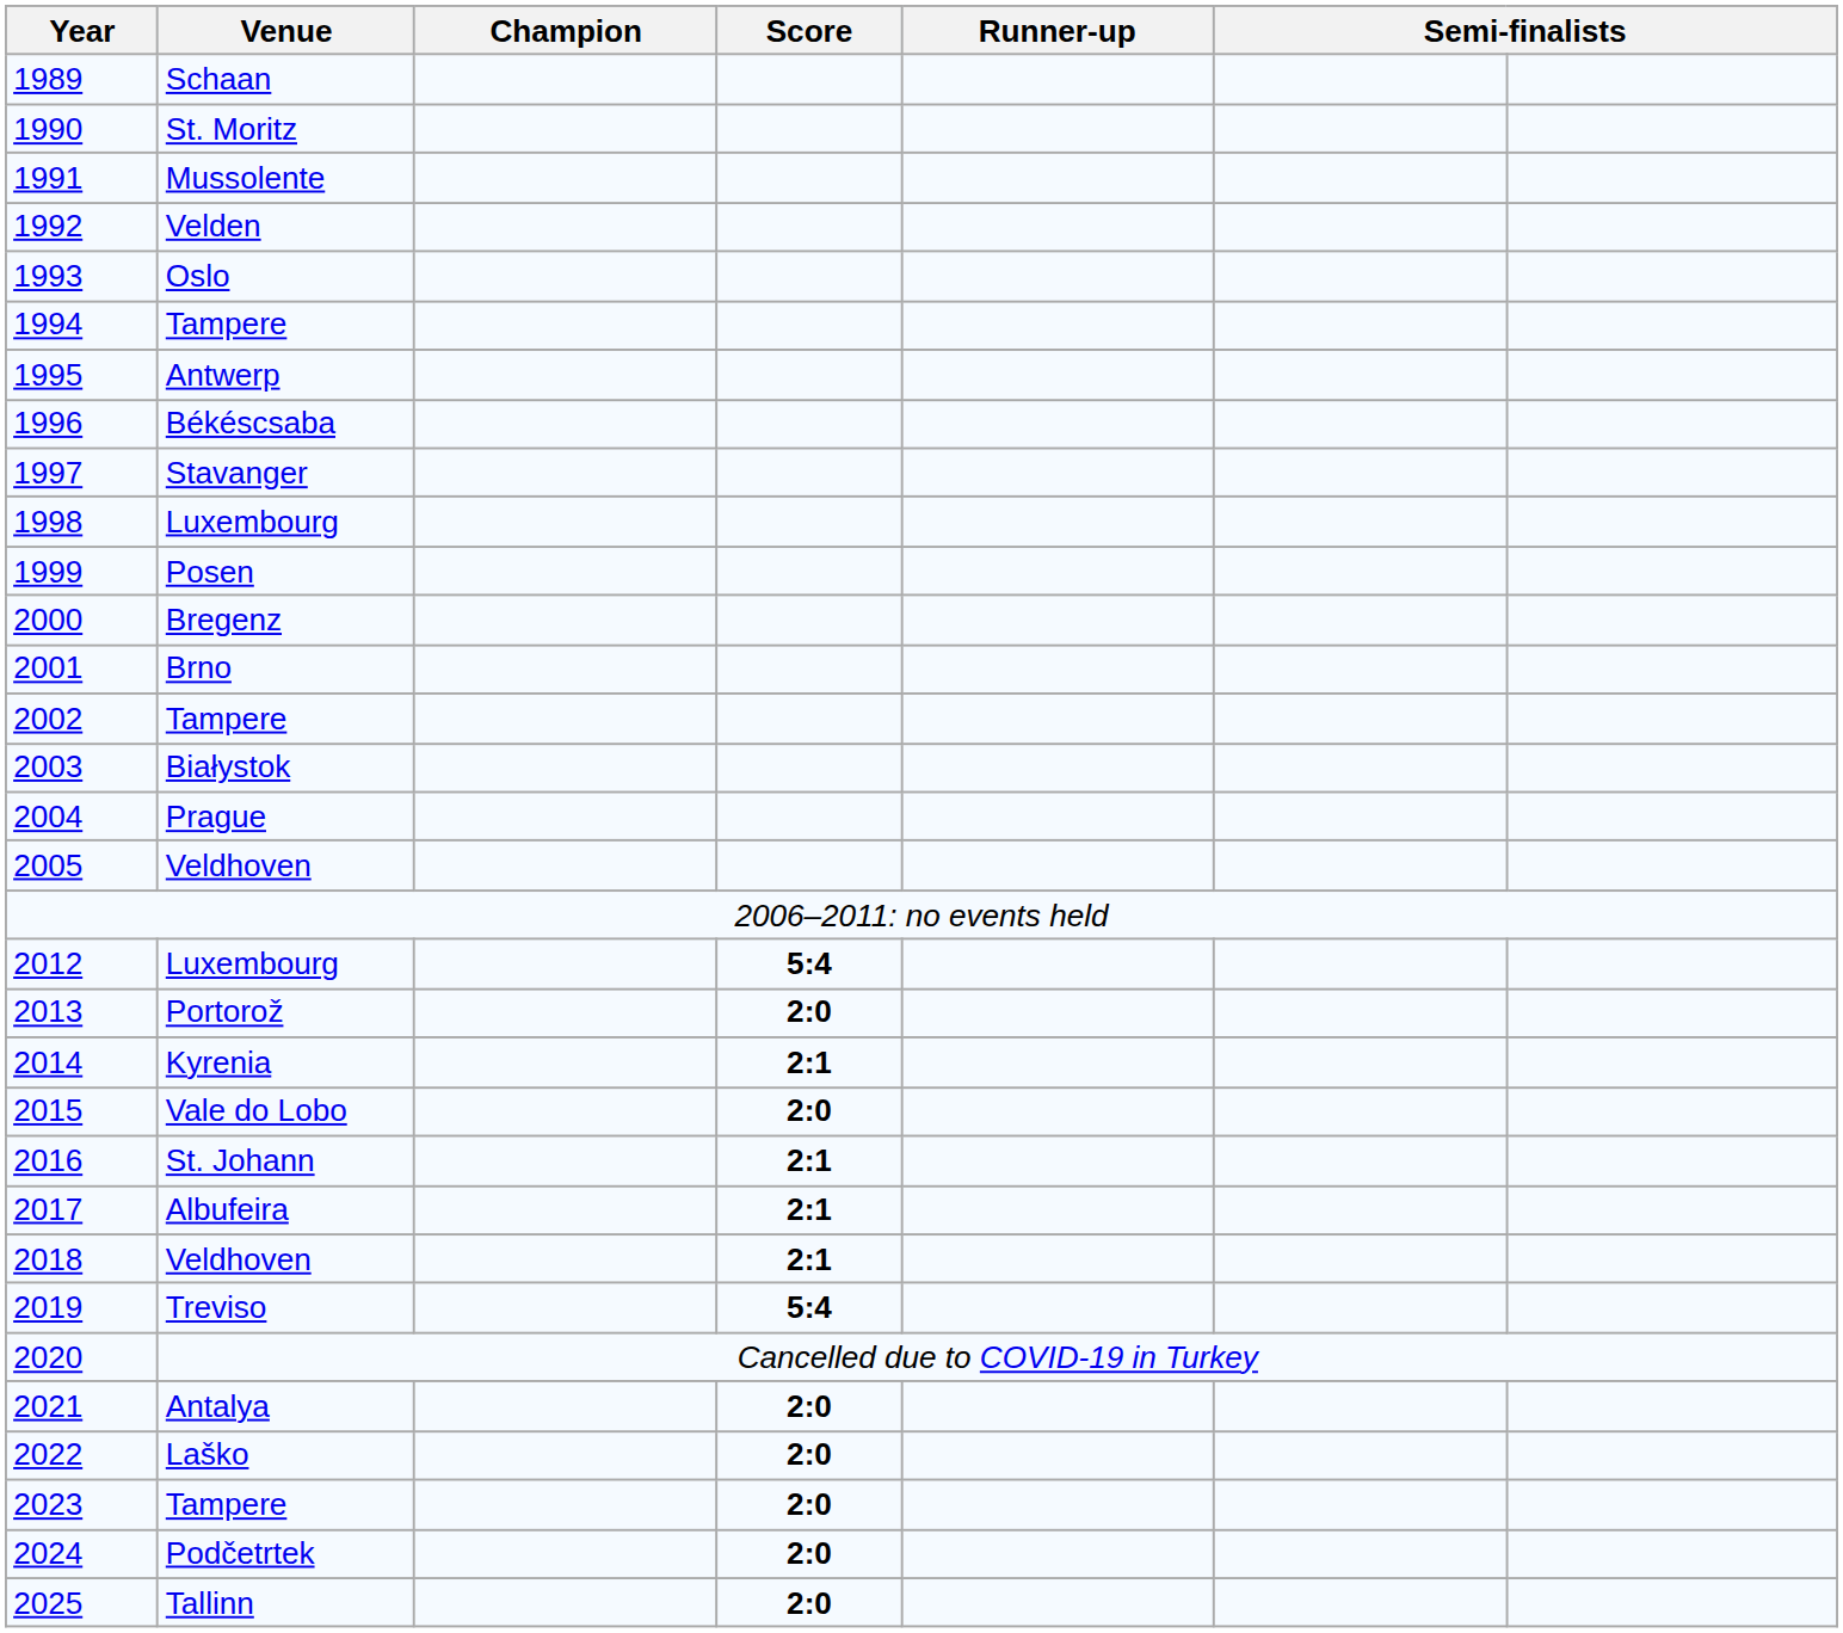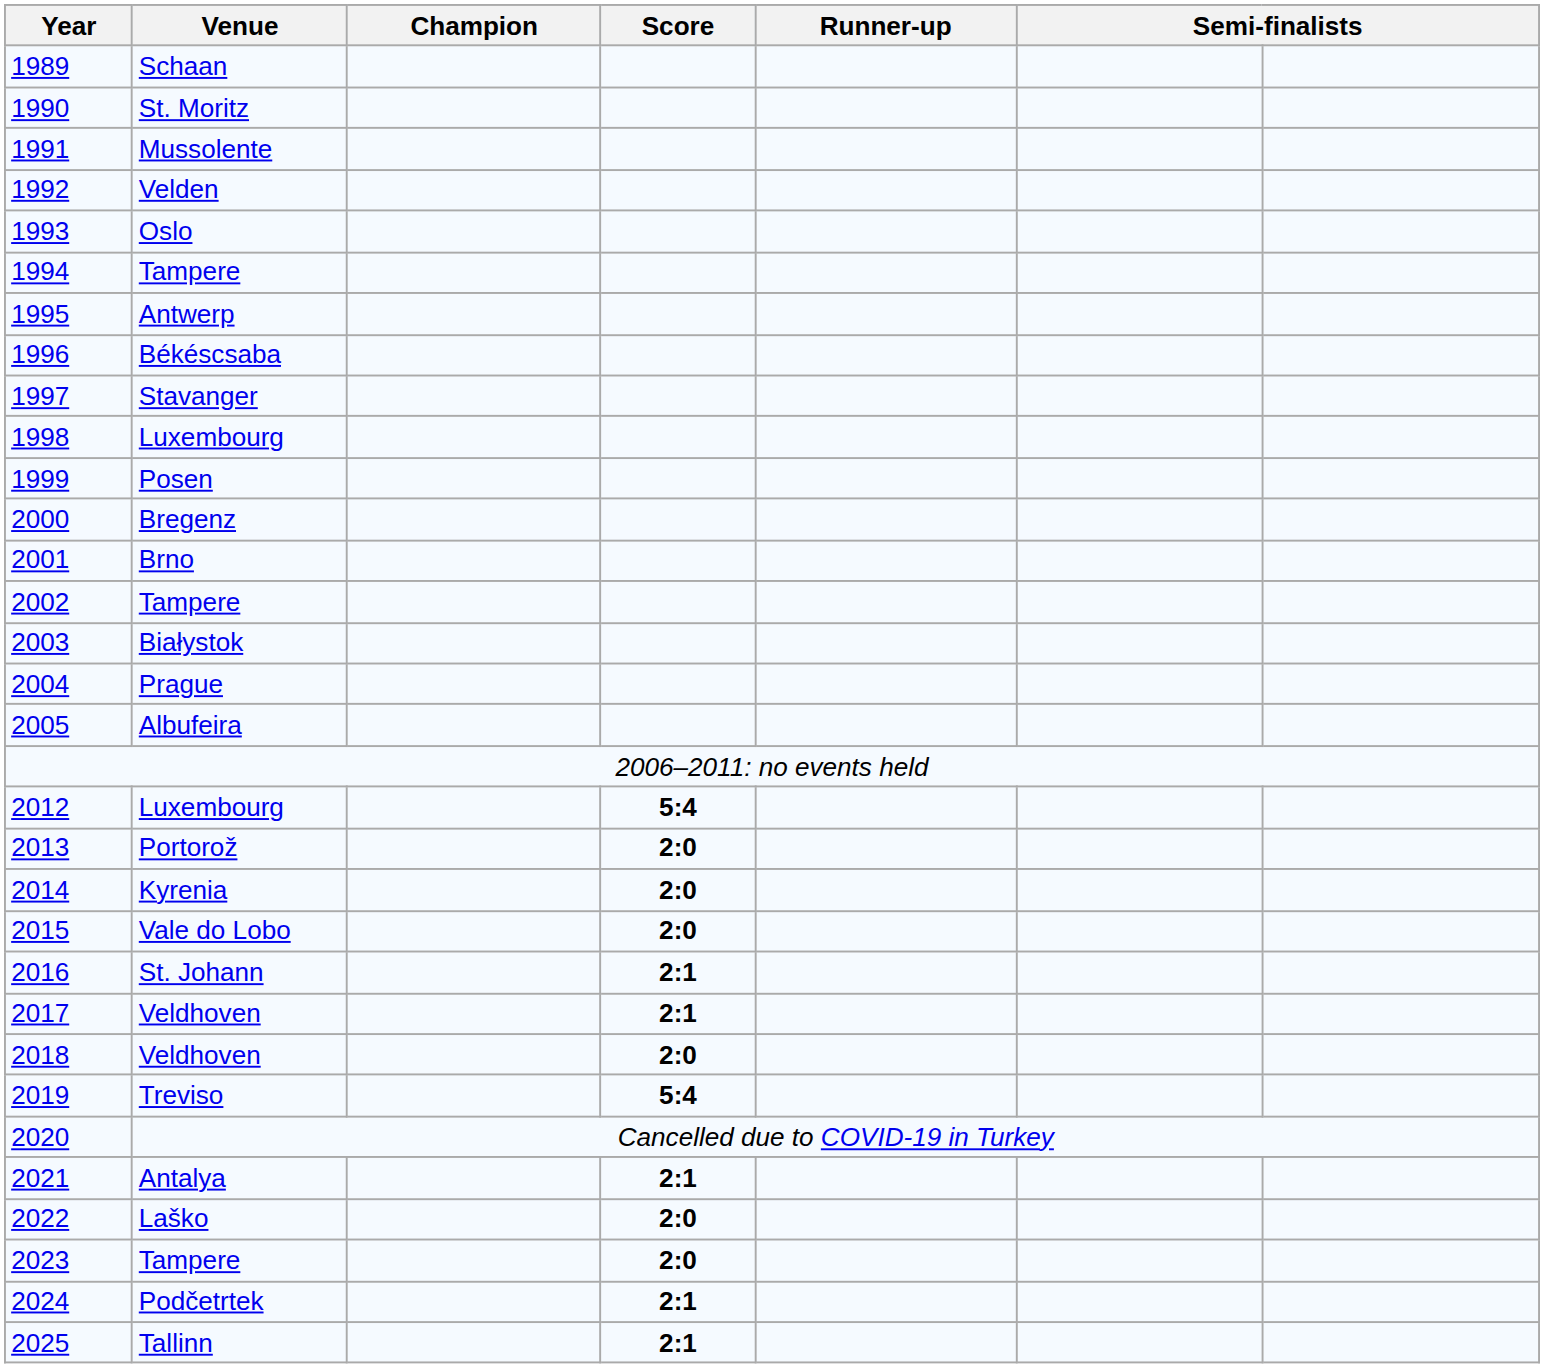2005 | Venue: Veldhoven -> Albufeira
2014 | Score: 2:1 -> 2:0
2017 | Venue: Albufeira -> Veldhoven
2018 | Score: 2:1 -> 2:0
2021 | Score: 2:0 -> 2:1
2024 | Score: 2:0 -> 2:1
2025 | Score: 2:0 -> 2:1
